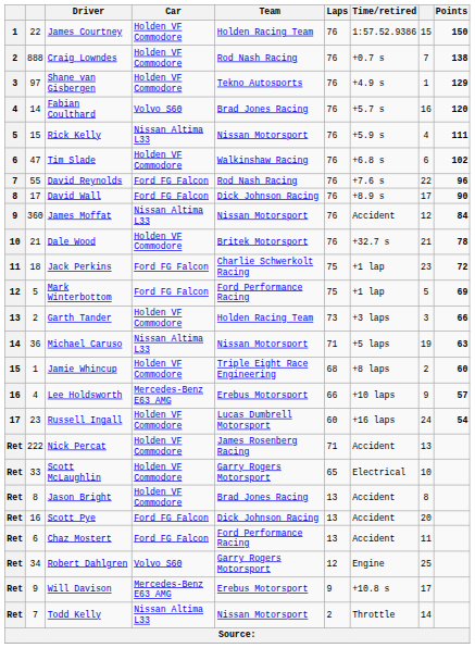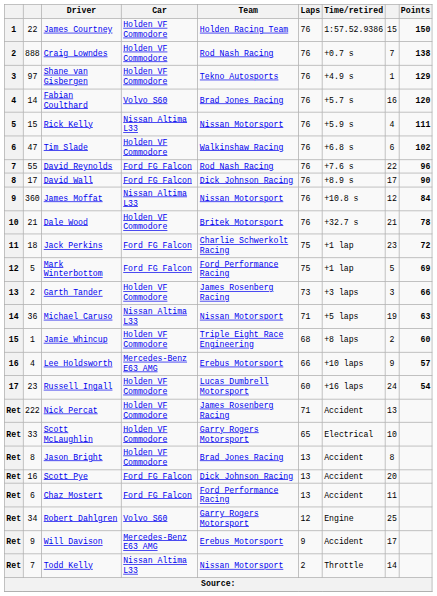James Moffat | Time/retired: Accident -> +10.8 s
Garth Tander | Team: Holden Racing Team -> James Rosenberg Racing
Will Davison | Time/retired: +10.8 s -> Accident
